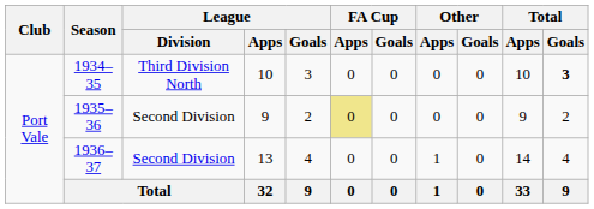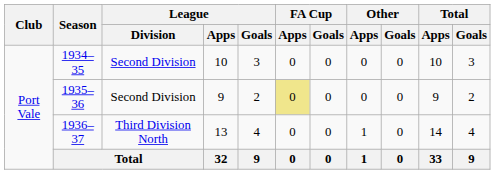1934–35 | League / Division: Third Division North -> Second Division
1934–35 | Total / Goals: bold -> normal
1936–37 | League / Division: Second Division -> Third Division North
